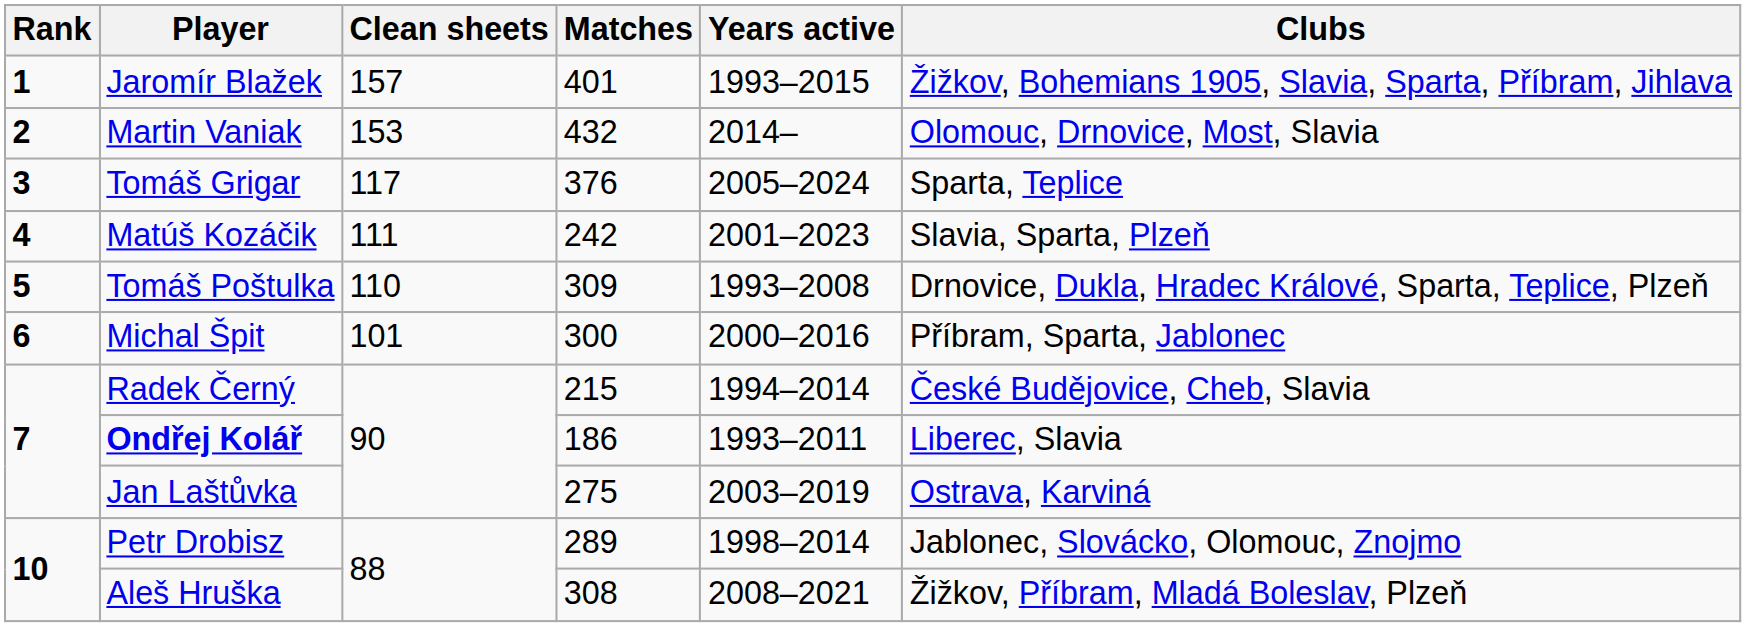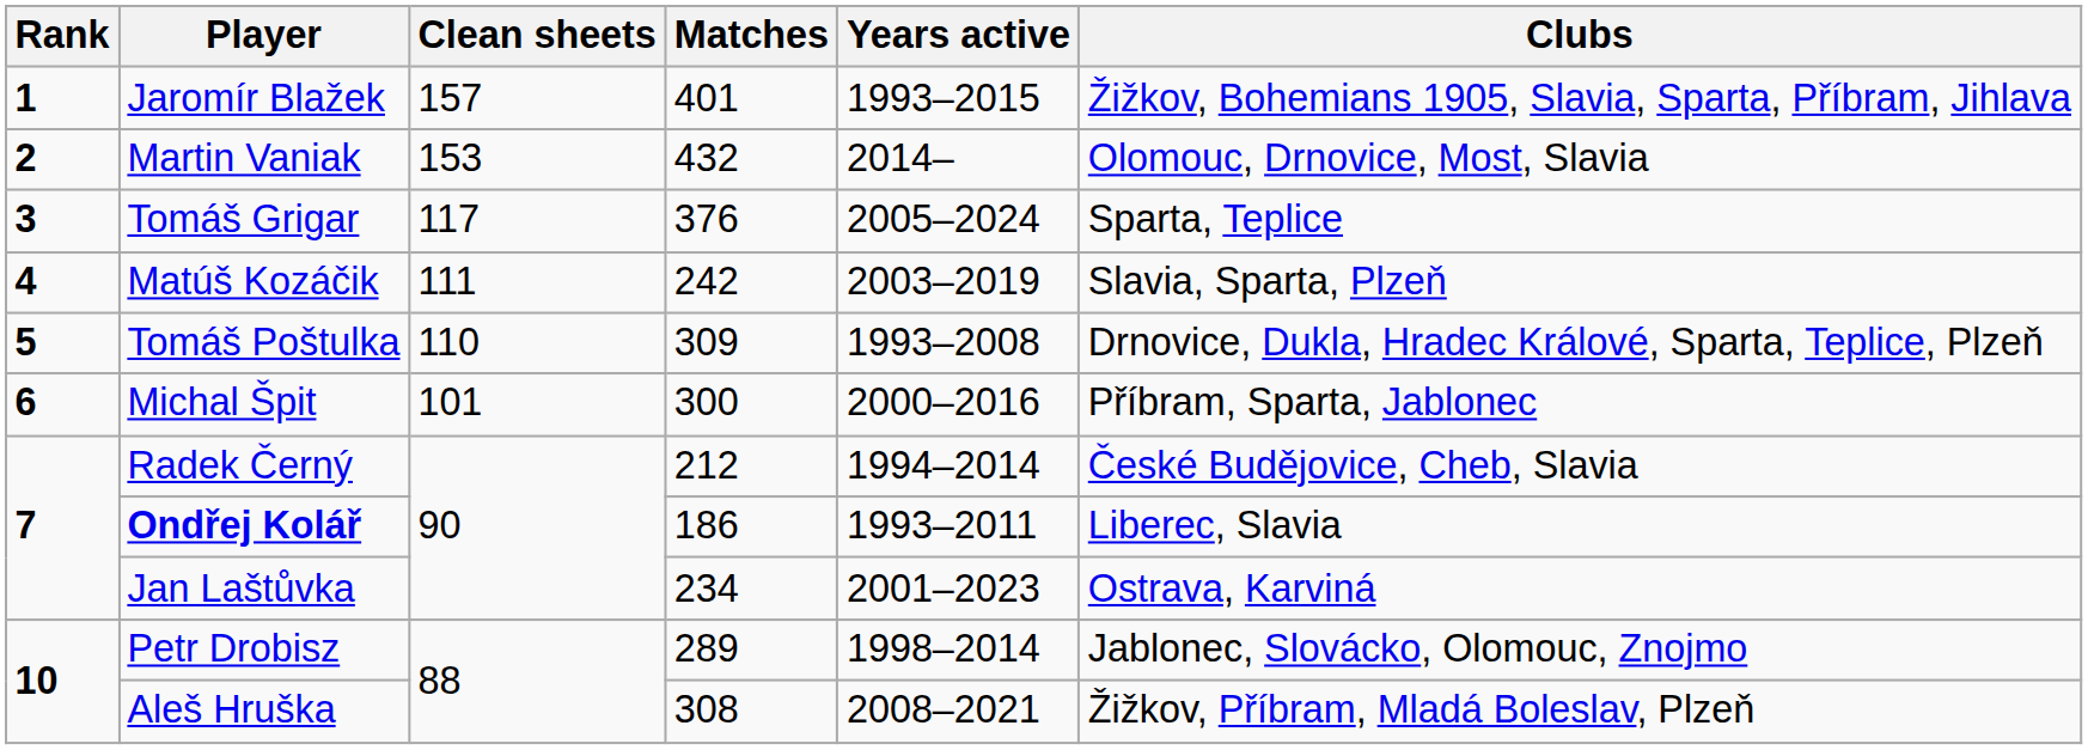Matúš Kozáčik | Years active: 2001–2023 -> 2003–2019
Radek Černý | Matches: 215 -> 212
Jan Laštůvka | Matches: 275 -> 234
Jan Laštůvka | Years active: 2003–2019 -> 2001–2023
